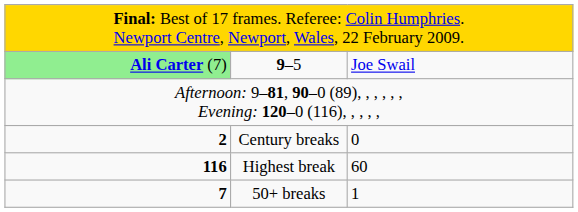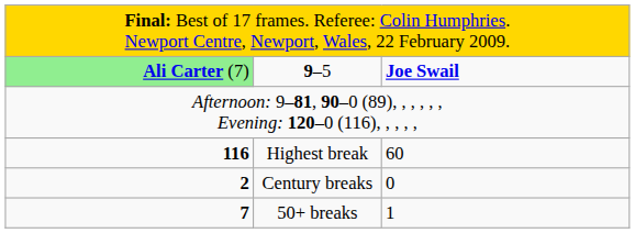9–5 | column 3: normal -> bold
rows swapped: Highest break <-> Century breaks
